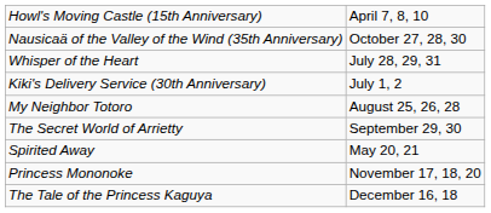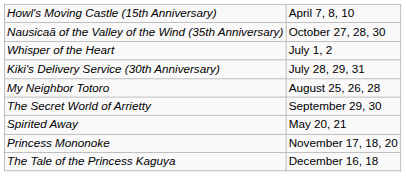Whisper of the Heart | column 2: July 28, 29, 31 -> July 1, 2
Kiki's Delivery Service (30th Anniversary) | column 2: July 1, 2 -> July 28, 29, 31
